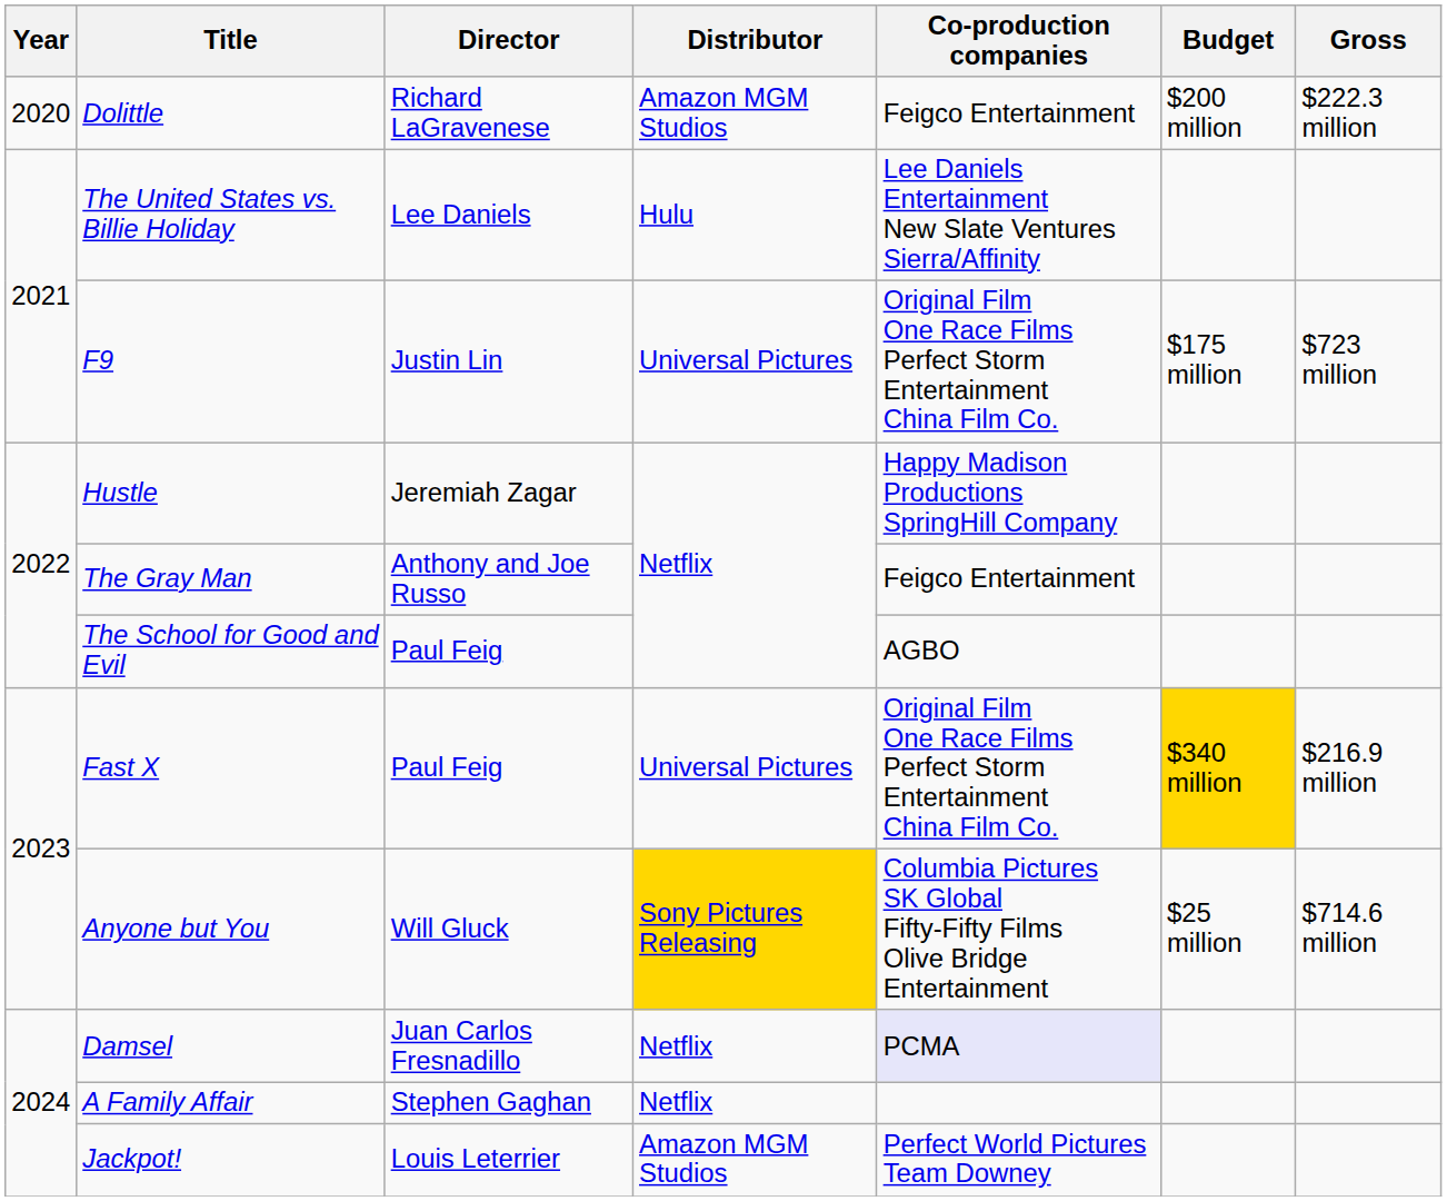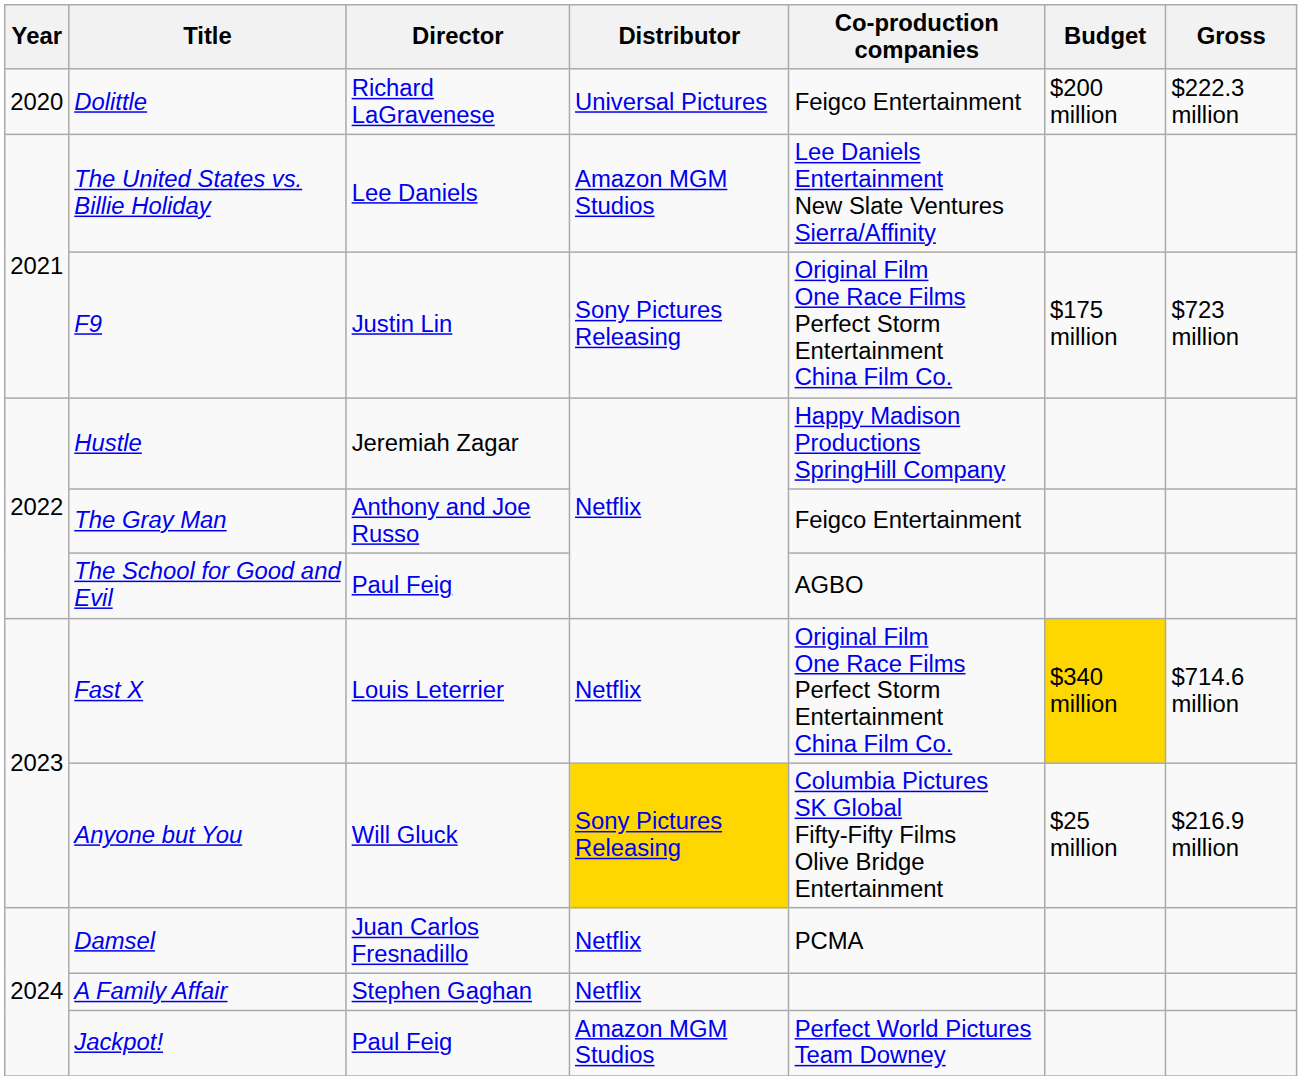Dolittle | Distributor: Amazon MGM Studios -> Universal Pictures
The United States vs. Billie Holiday | Distributor: Hulu -> Amazon MGM Studios
F9 | Distributor: Universal Pictures -> Sony Pictures Releasing
Fast X | Director: Paul Feig -> Louis Leterrier
Fast X | Distributor: Universal Pictures -> Netflix
Fast X | Gross: $216.9 million -> $714.6 million
Anyone but You | Gross: $714.6 million -> $216.9 million
Damsel | Co-production companies: lavender background -> no background
Jackpot! | Director: Louis Leterrier -> Paul Feig
